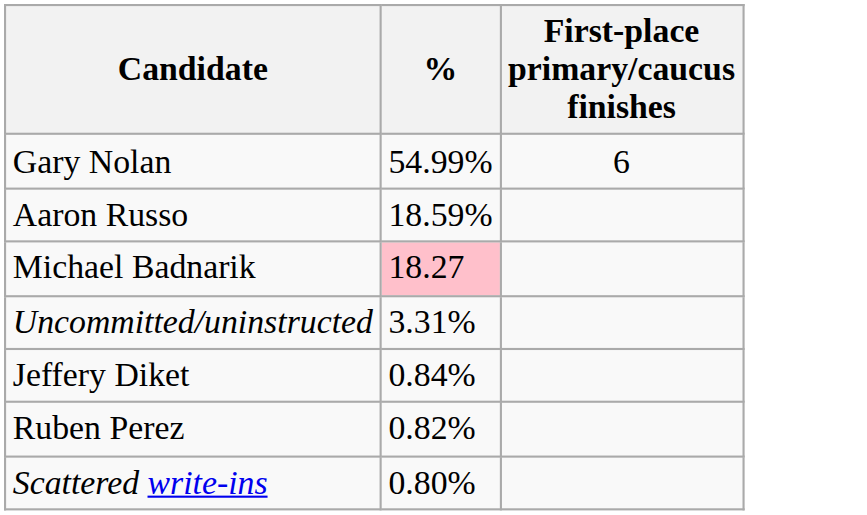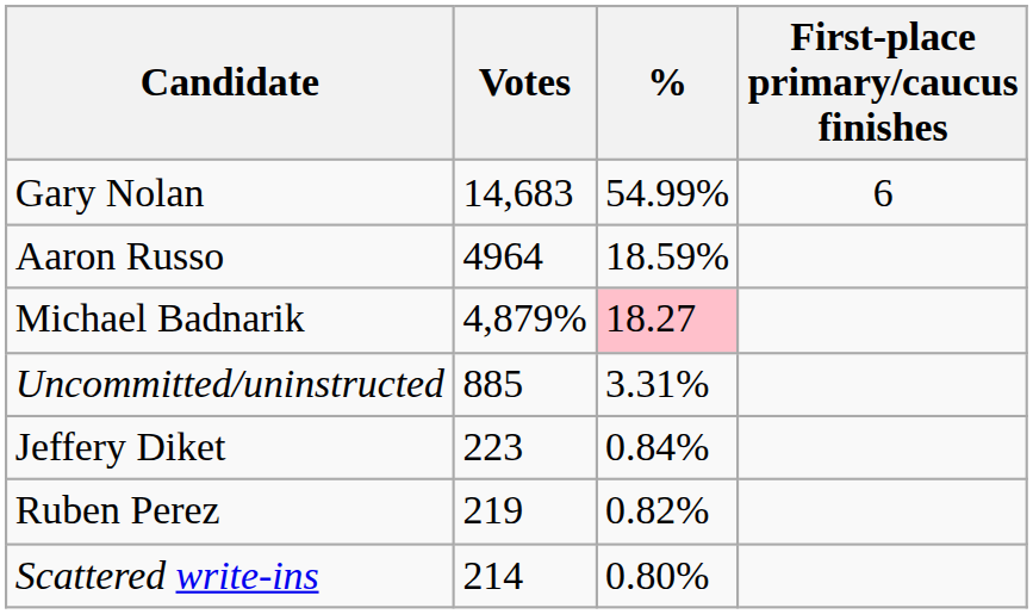+ column: Votes | 14,683 | 4964 | 4,879% | 885 | 223 | 219 | 214
